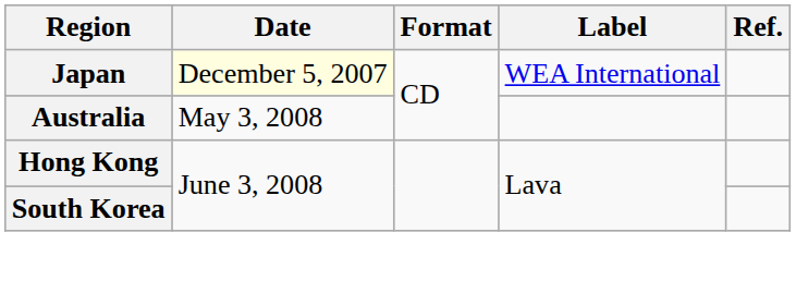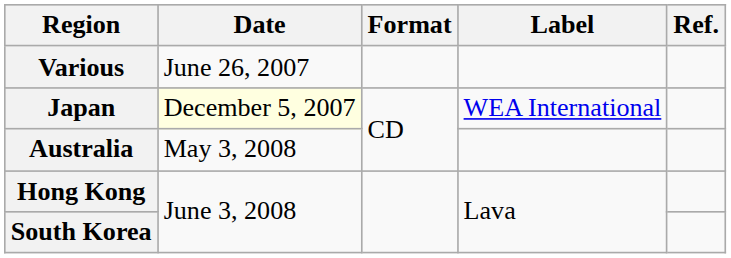+ row: Various | June 26, 2007
